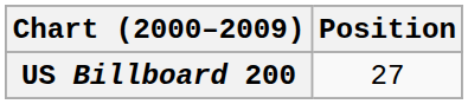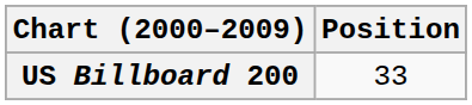US Billboard 200 | Position: 27 -> 33
